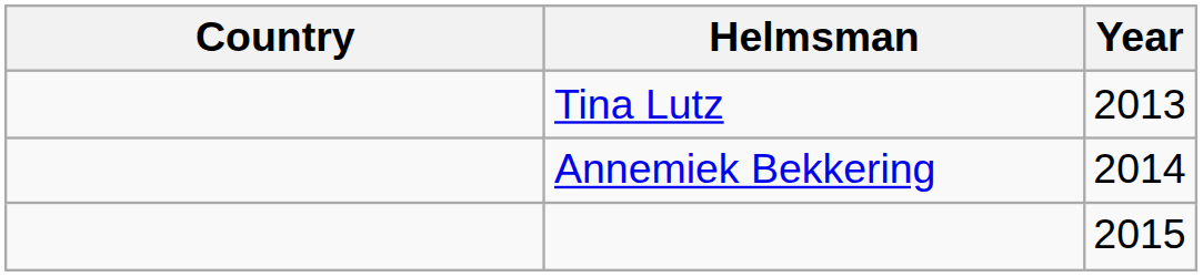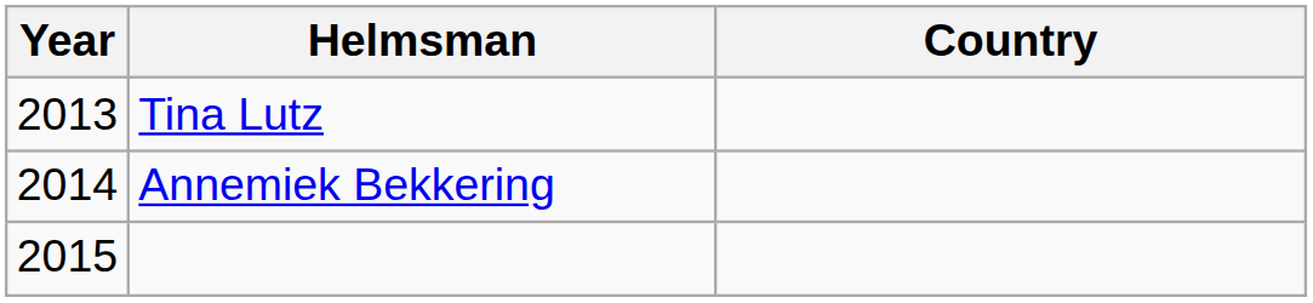columns swapped: Year <-> Country
